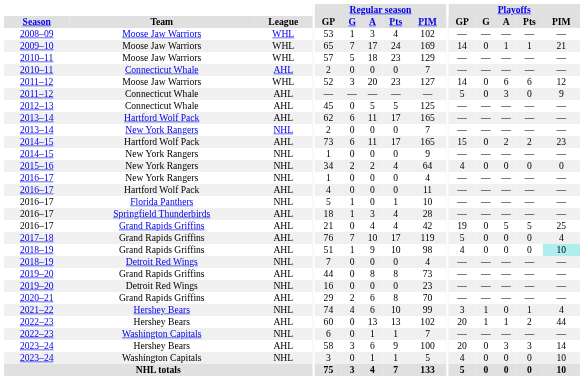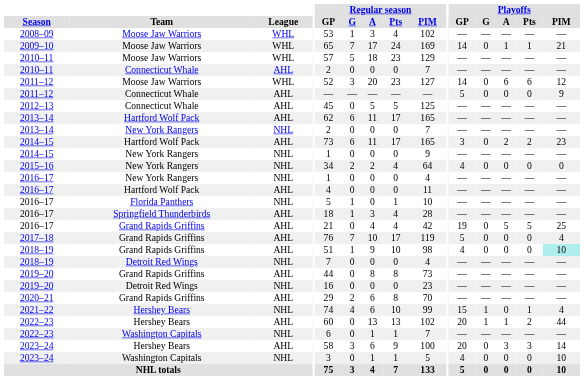2011–12 / Connecticut Whale | Playoffs / A: 3 -> 0
2014–15 / Hartford Wolf Pack | Playoffs / GP: 15 -> 3
2021–22 | Playoffs / GP: 3 -> 15
